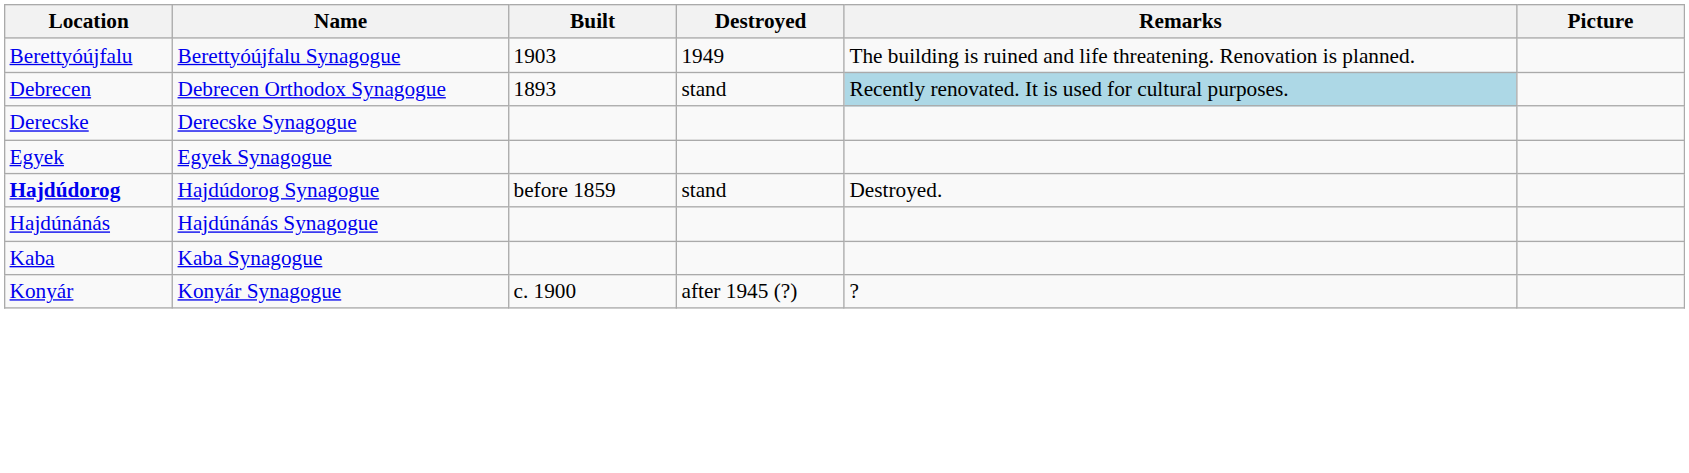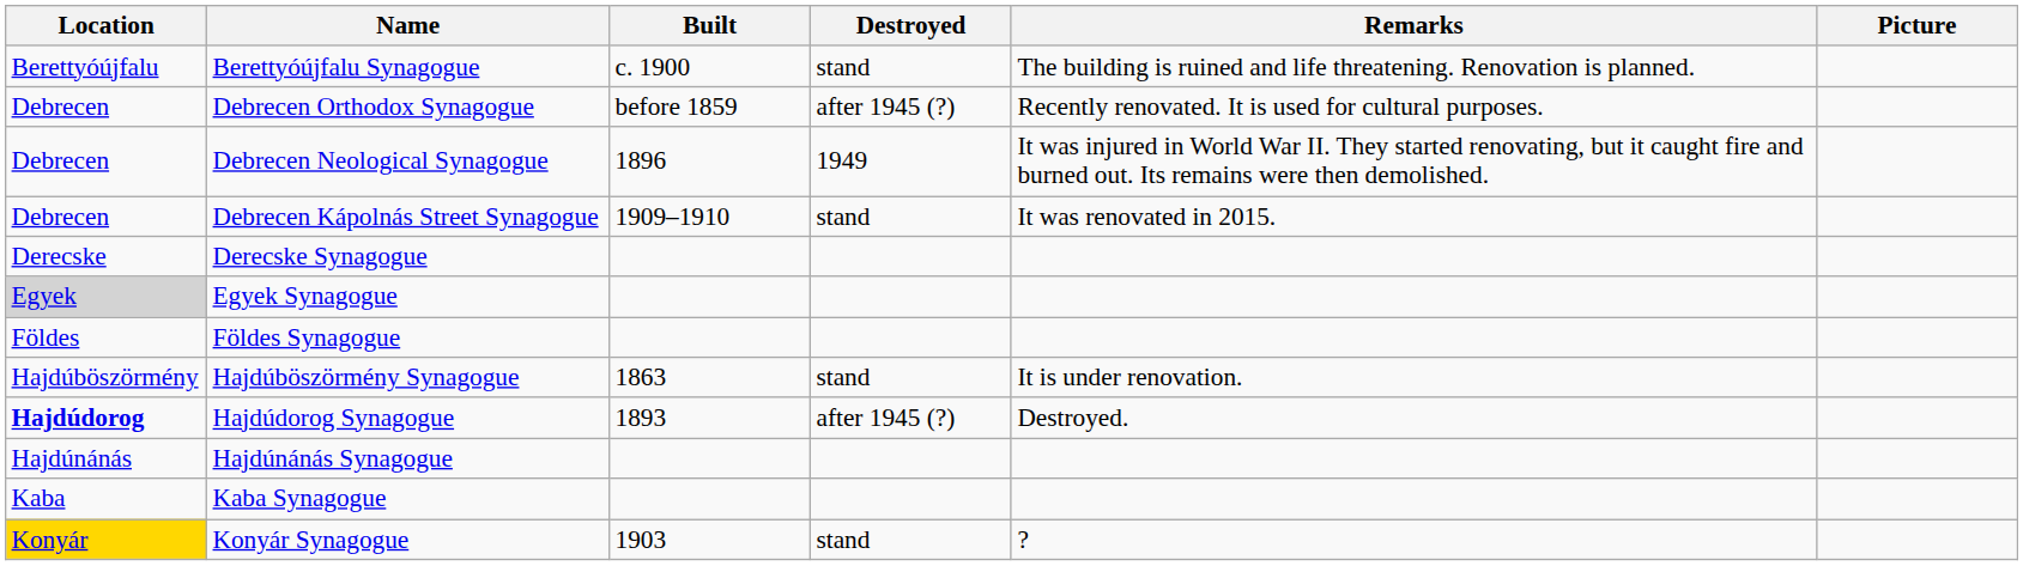Berettyóújfalu Synagogue | Built: 1903 -> c. 1900
Berettyóújfalu Synagogue | Destroyed: 1949 -> stand
Debrecen Orthodox Synagogue | Built: 1893 -> before 1859
Debrecen Orthodox Synagogue | Destroyed: stand -> after 1945 (?)
Debrecen Orthodox Synagogue | Remarks: lightblue background -> no background
+ row: Debrecen | Debrecen Neological Synagogue | 1896 | 1949 | It was injured in World War II. They started renovating, but it caught fire and burned out. Its remains were then demolished.
+ row: Debrecen | Debrecen Kápolnás Street Synagogue | 1909–1910 | stand | It was renovated in 2015.
Egyek Synagogue | Location: no background -> lightgrey background
+ row: Földes | Földes Synagogue
+ row: Hajdúböszörmény | Hajdúböszörmény Synagogue | 1863 | stand | It is under renovation.
Hajdúdorog Synagogue | Built: before 1859 -> 1893
Hajdúdorog Synagogue | Destroyed: stand -> after 1945 (?)
Konyár Synagogue | Location: no background -> gold background
Konyár Synagogue | Built: c. 1900 -> 1903
Konyár Synagogue | Destroyed: after 1945 (?) -> stand
